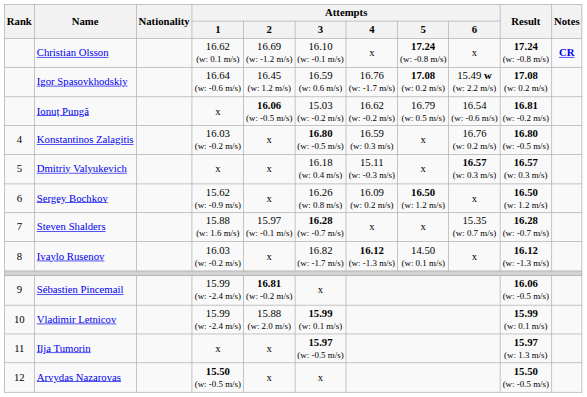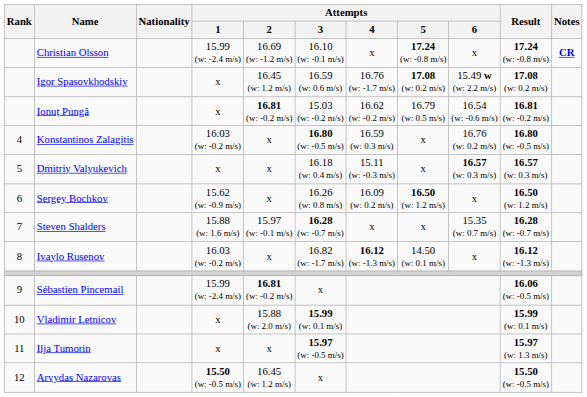Christian Olsson | Attempts / 1: 16.62 (w: 0.1 m/s) -> 15.99 (w: -2.4 m/s)
Igor Spasovkhodskiy | Attempts / 1: 16.64 (w: -0.6 m/s) -> x
Ionuț Pungă | Attempts / 2: 16.06 (w: -0.5 m/s) -> 16.81 (w: -0.2 m/s)
Vladimir Letnicov | Attempts / 1: 15.99 (w: -2.4 m/s) -> x
Arvydas Nazarovas | Attempts / 2: x -> 16.45 (w: 1.2 m/s)
